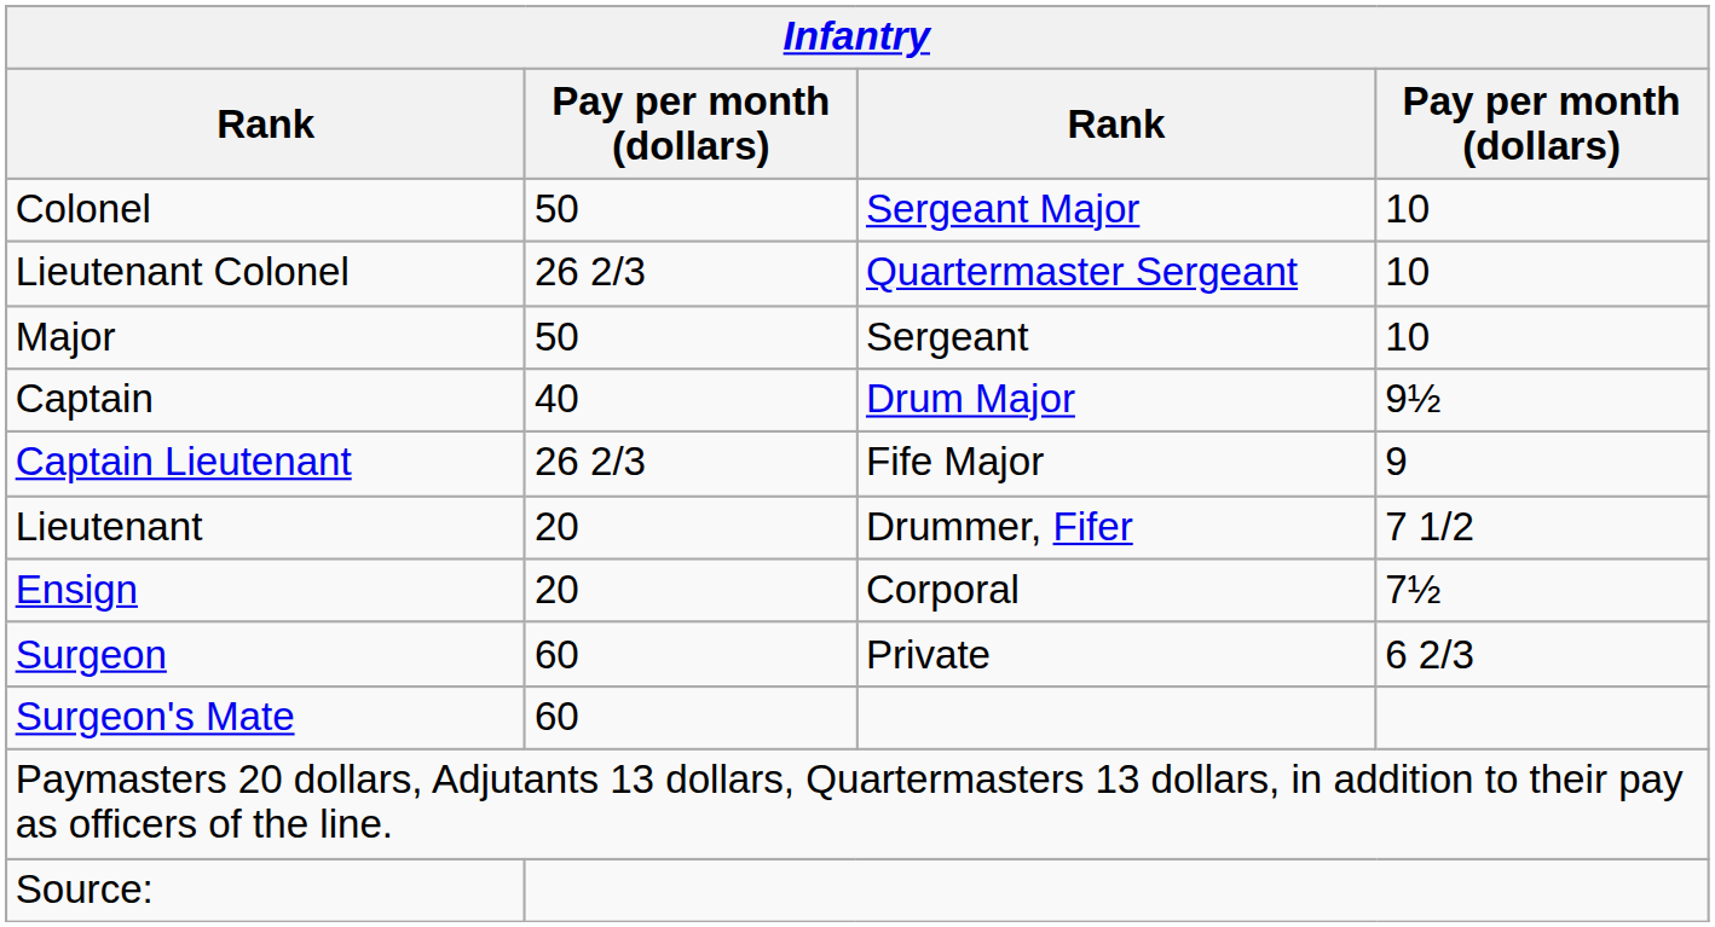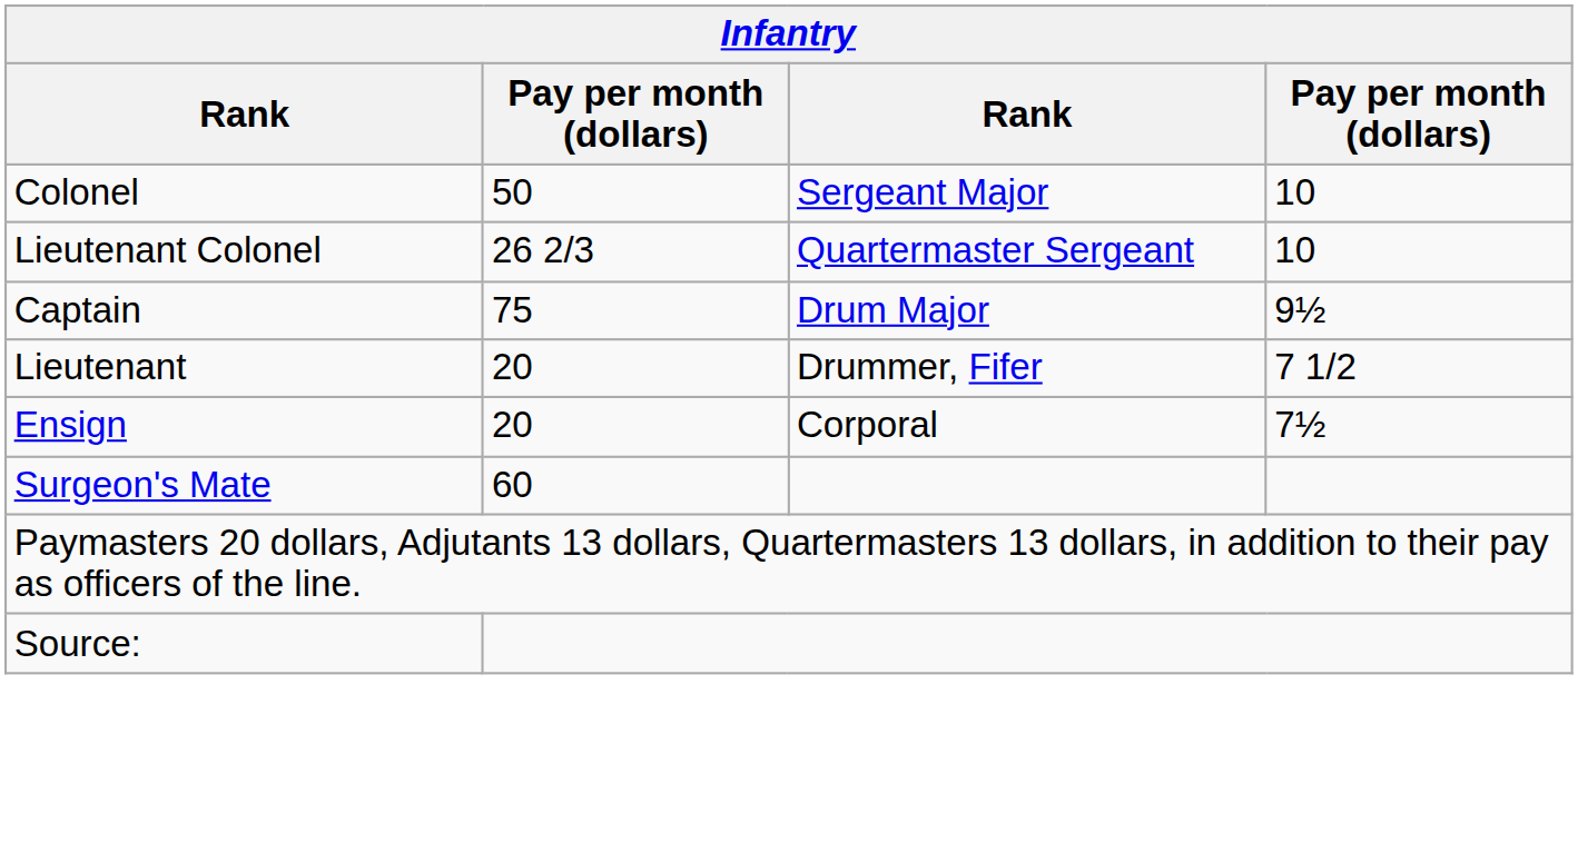- row: Major | 50 | Sergeant | 10
Captain | column 2: 40 -> 75
- row: Captain Lieutenant | 26 2/3 | Fife Major | 9
- row: Surgeon | 60 | Private | 6 2/3
